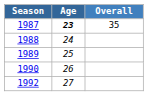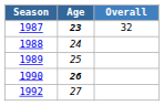1987 | Overall: 35 -> 32
1990 | Age: normal -> bold
